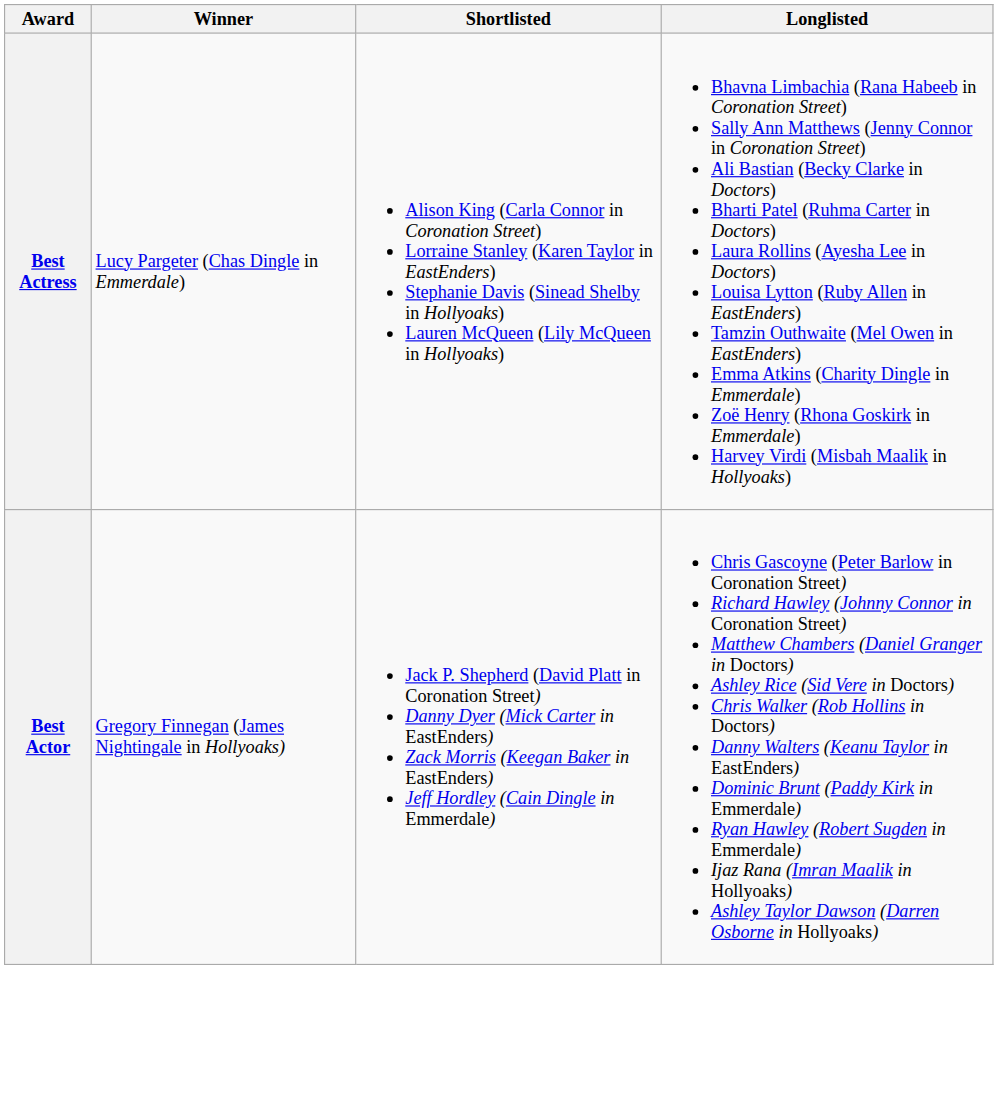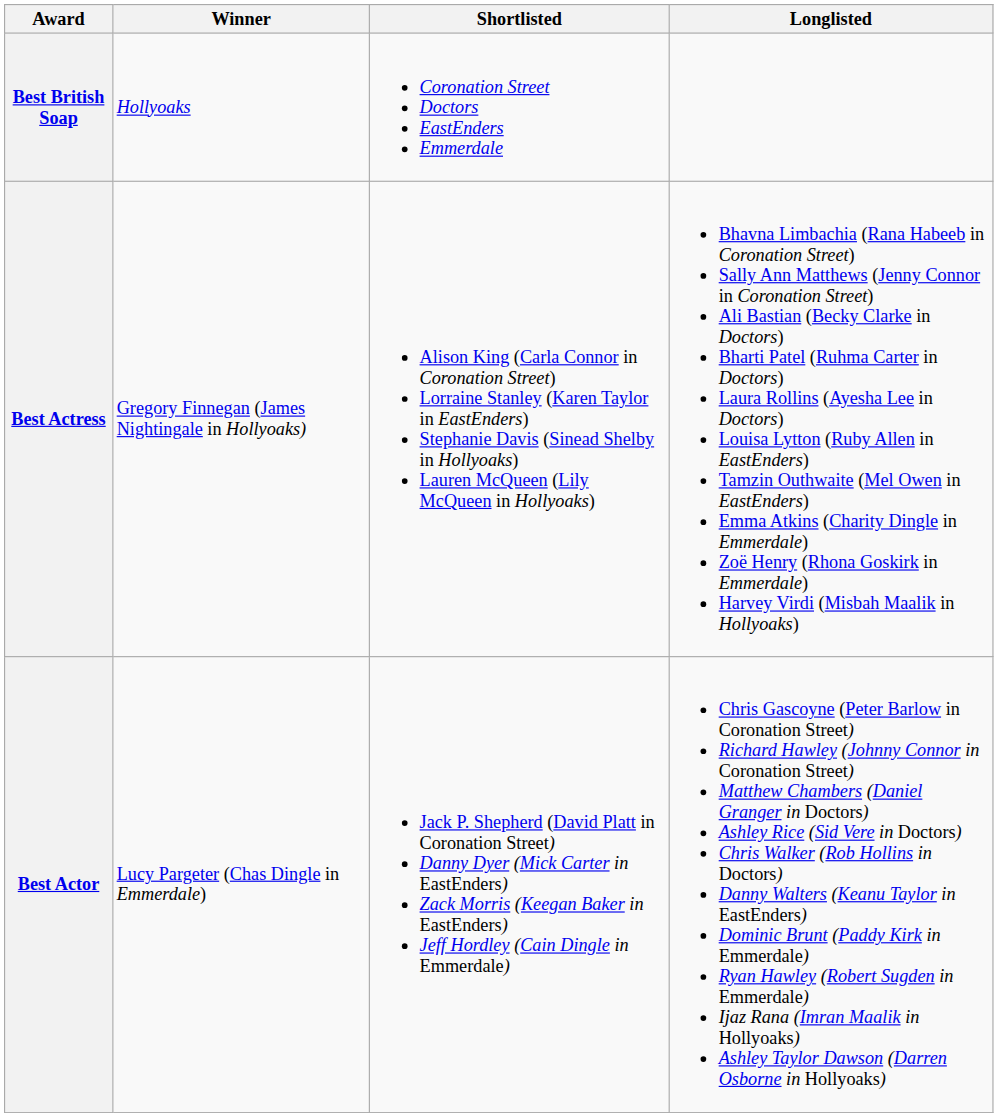+ row: Best British Soap | Hollyoaks | Coronation Street Doctors EastEnders Emmerdale
Best Actress | Winner: Lucy Pargeter (Chas Dingle in Emmerdale) -> Gregory Finnegan (James Nightingale in Hollyoaks)
Best Actor | Winner: Gregory Finnegan (James Nightingale in Hollyoaks) -> Lucy Pargeter (Chas Dingle in Emmerdale)
